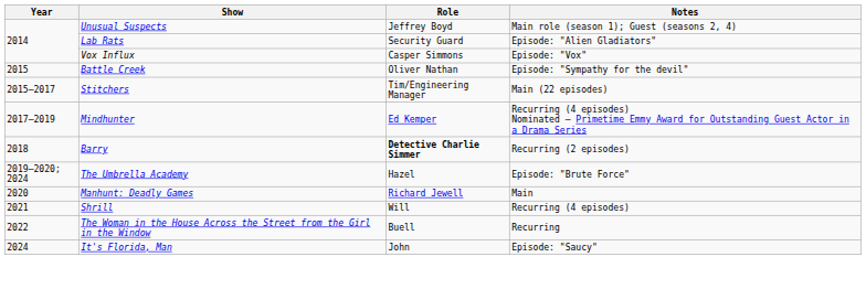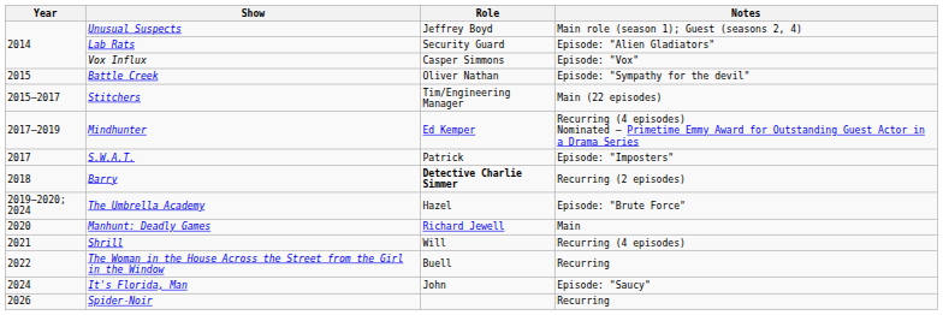+ row: 2017 | S.W.A.T. | Patrick | Episode: "Imposters"
+ row: 2026 | Spider-Noir | Recurring
